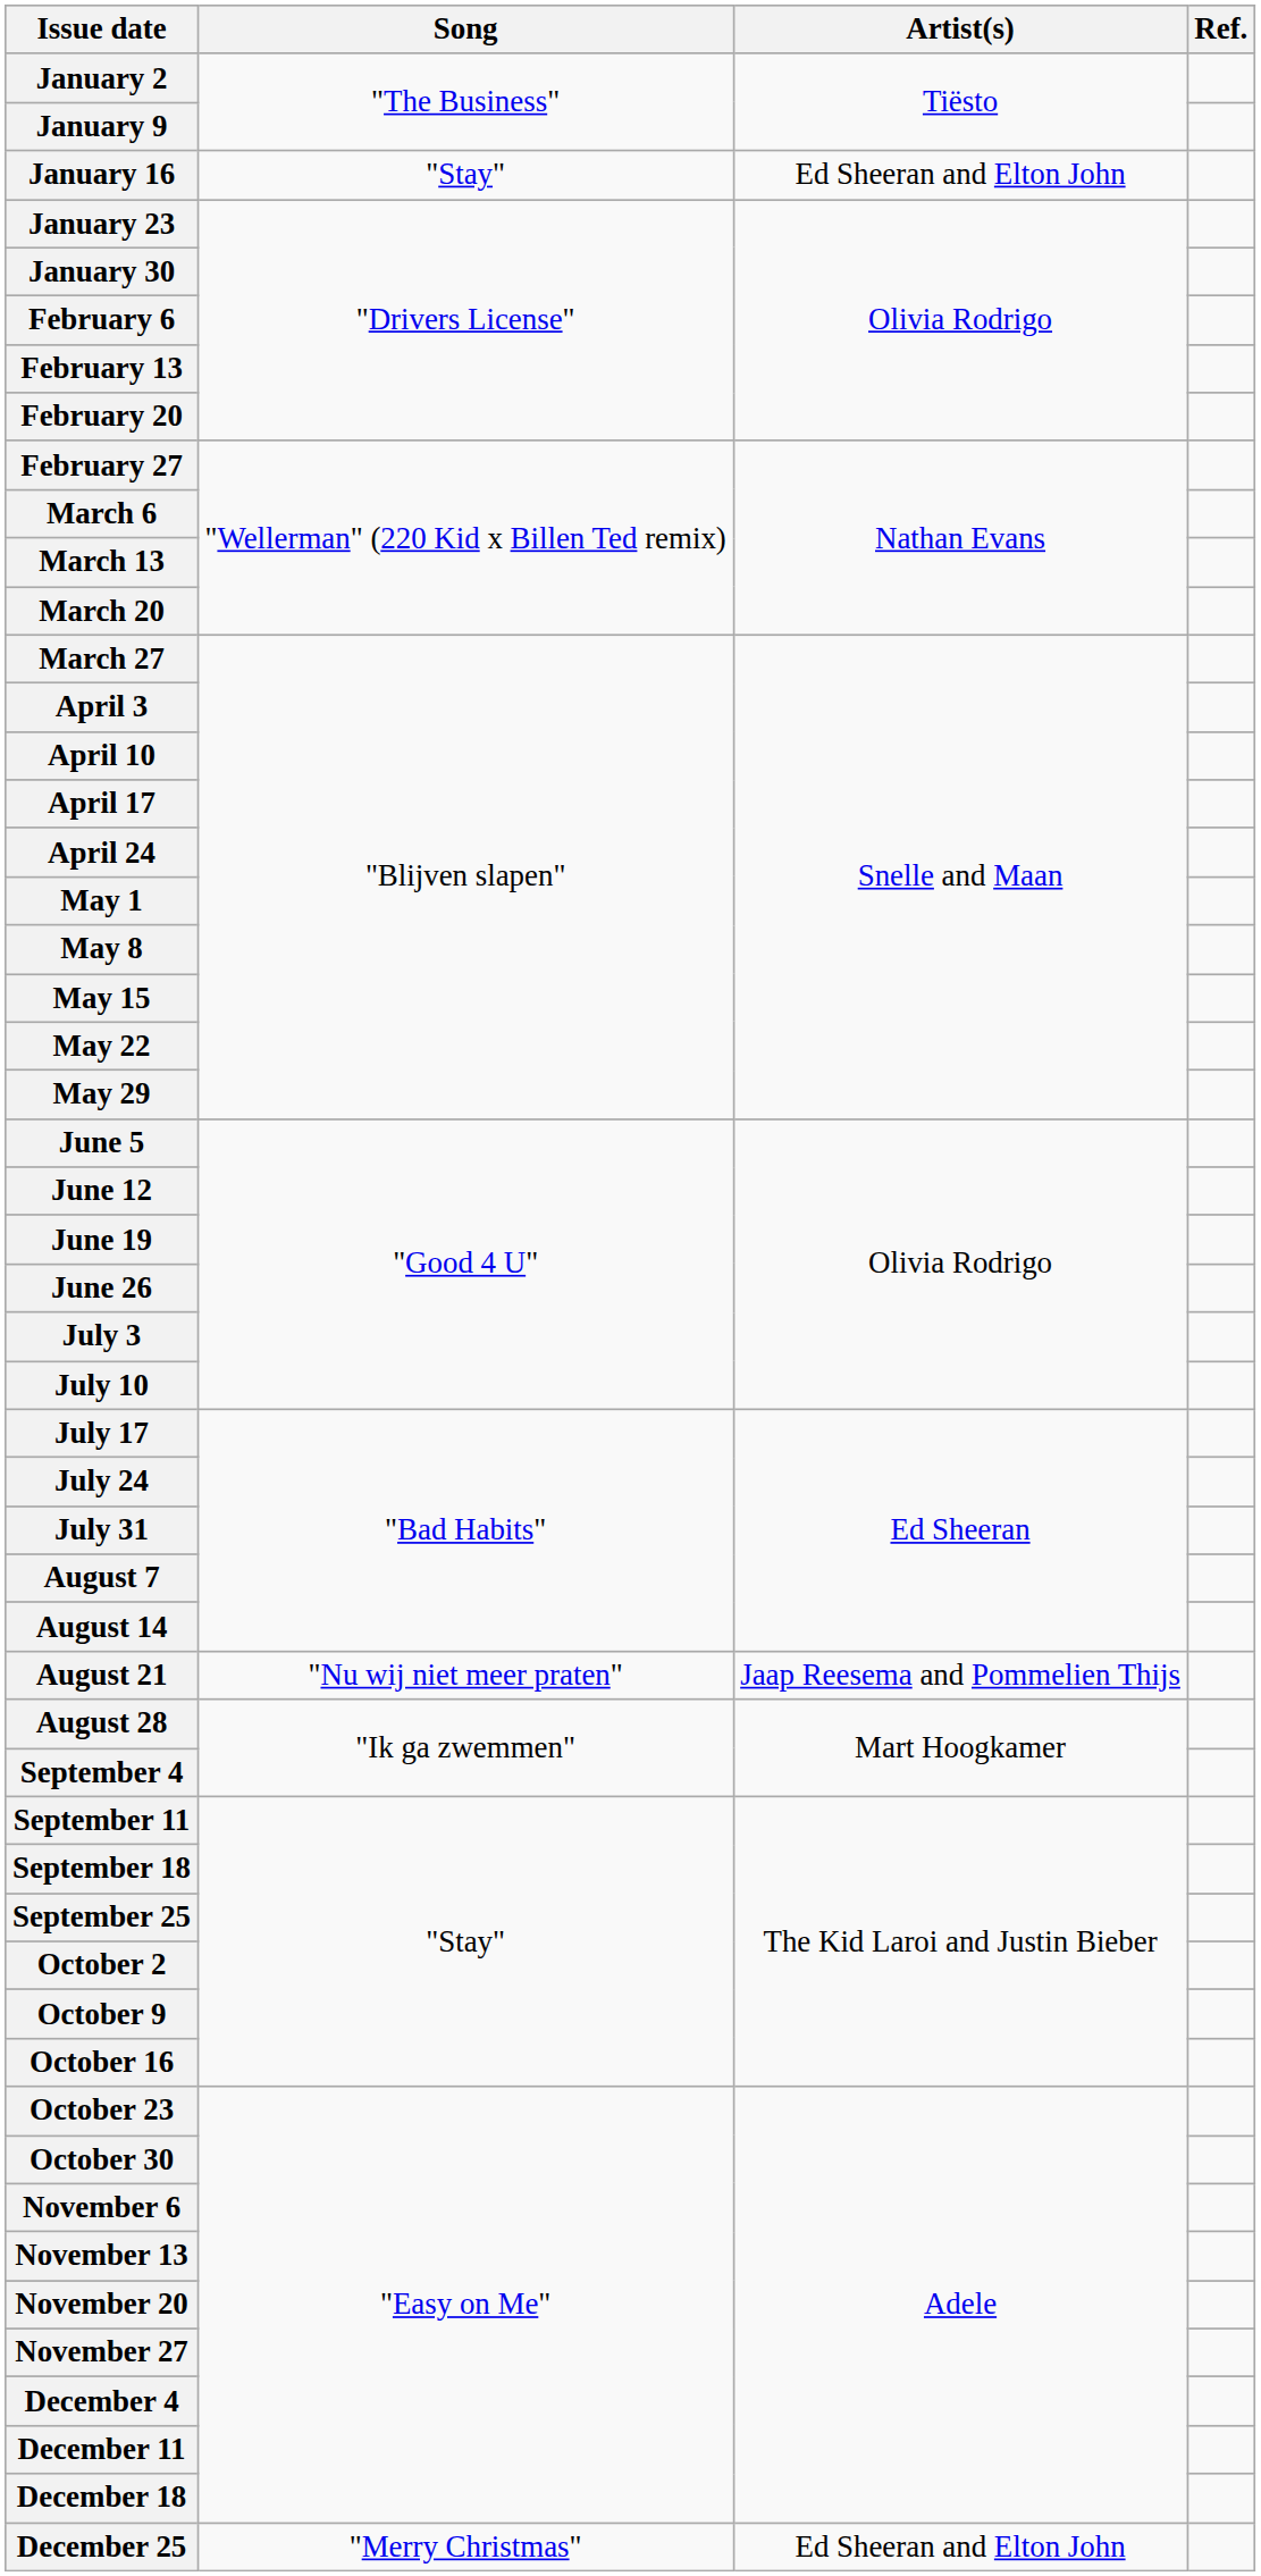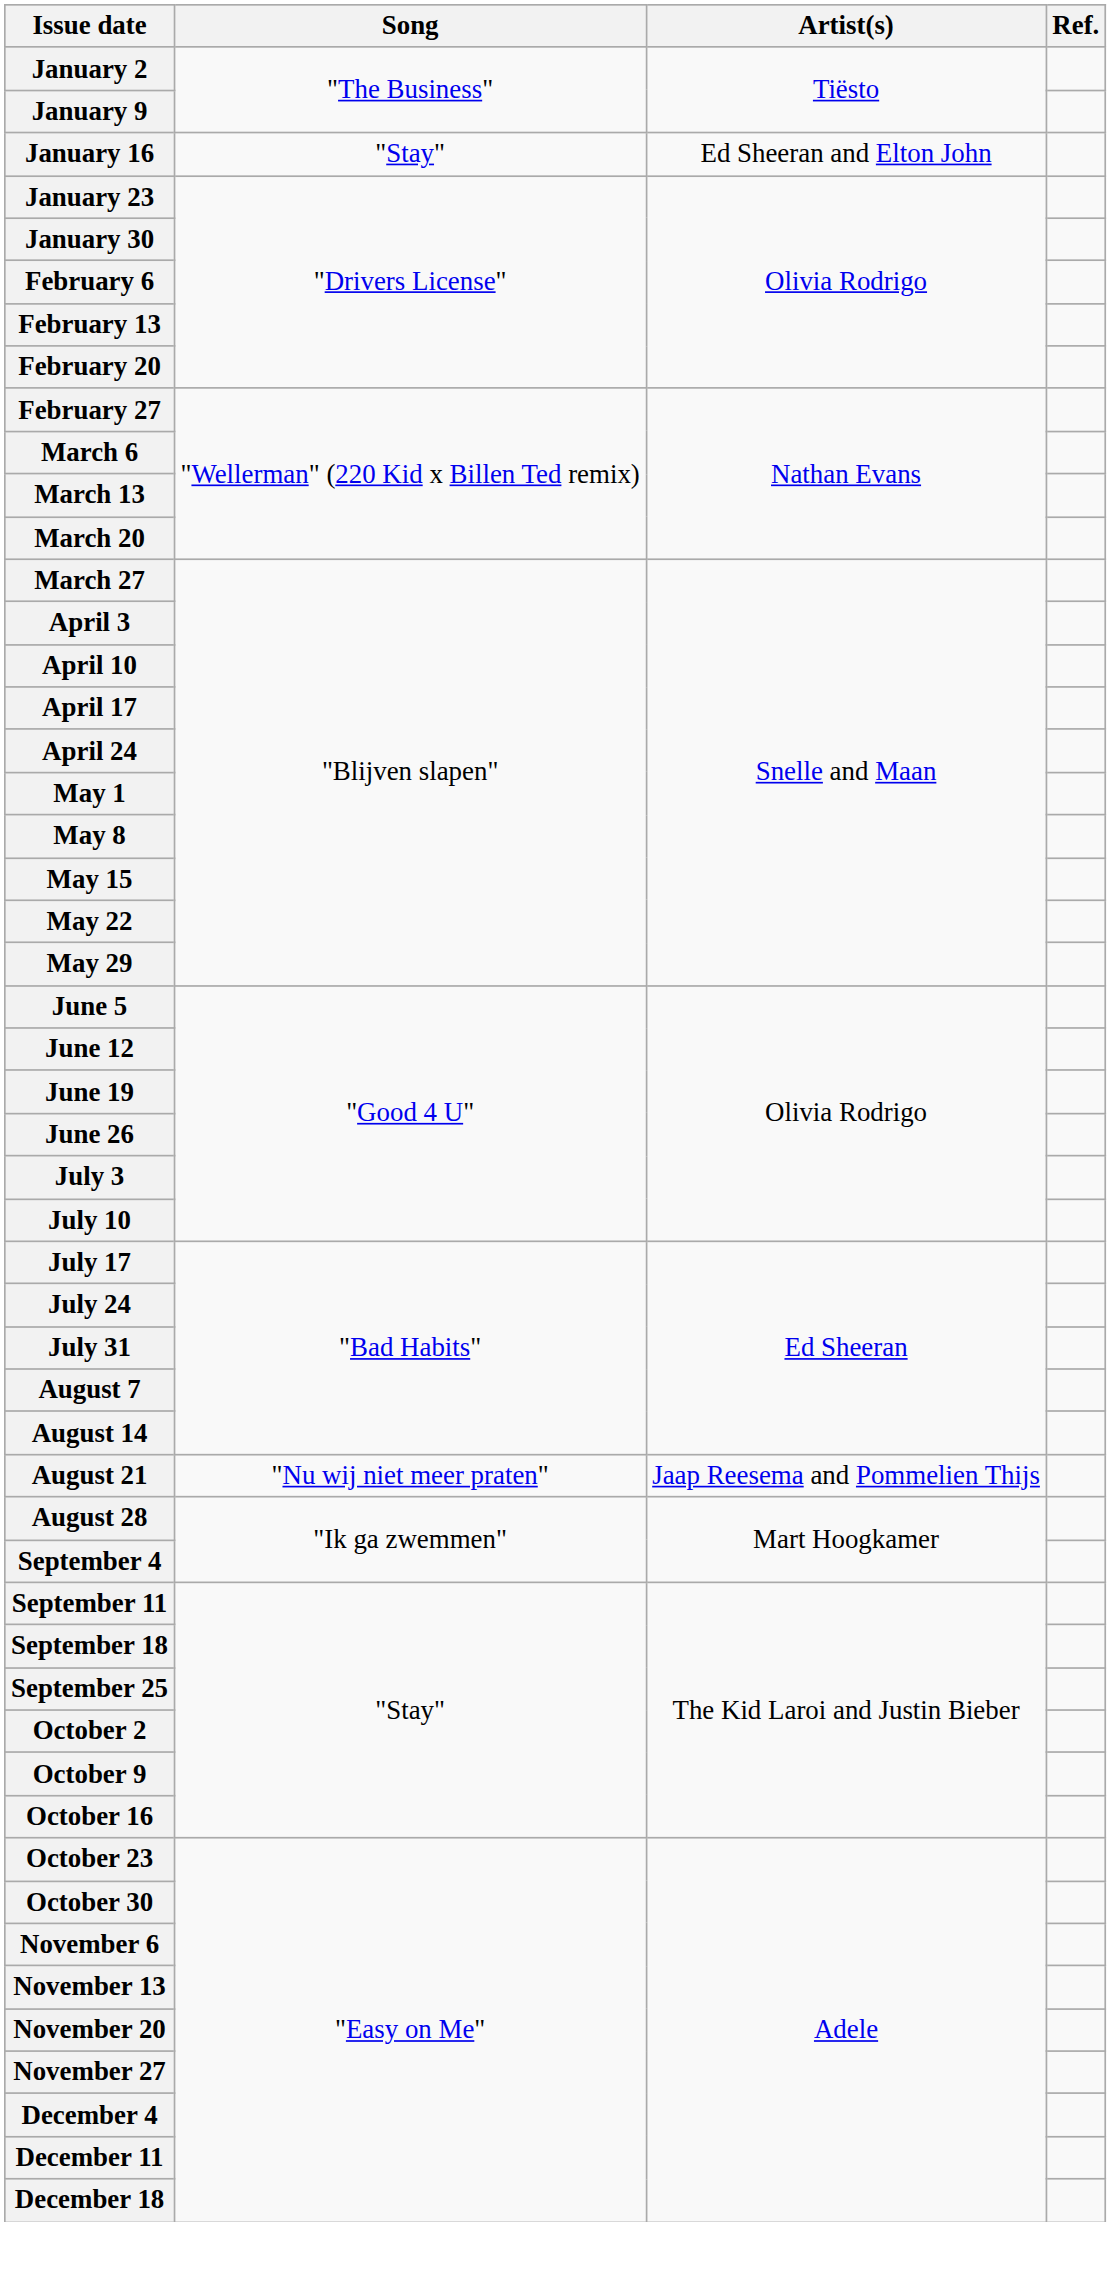- row: December 25 | "Merry Christmas" | Ed Sheeran and Elton John
